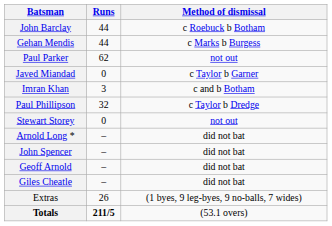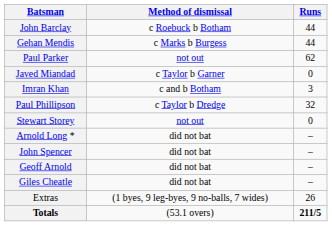columns swapped: Method of dismissal <-> Runs
